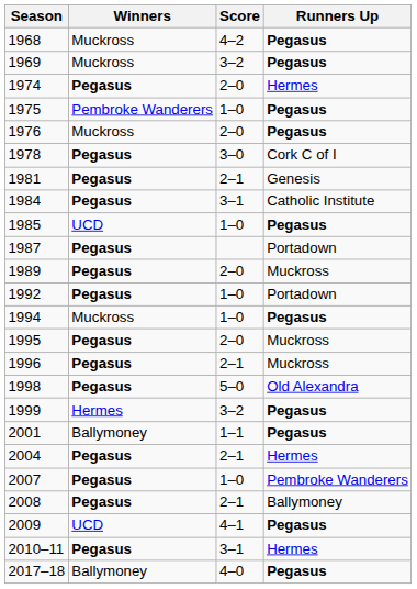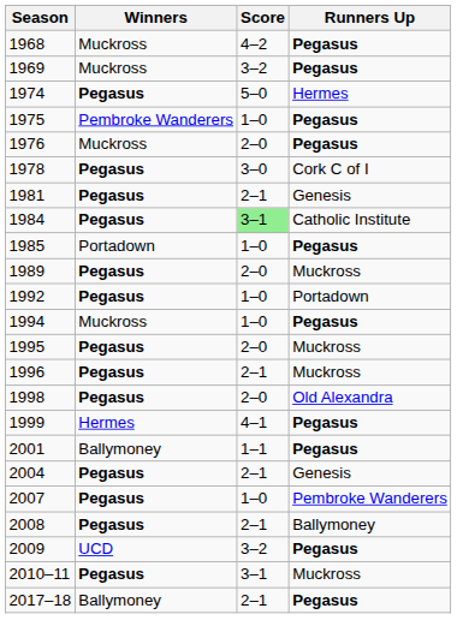1974 | Score: 2–0 -> 5–0
1984 | Score: no background -> lightgreen background
1985 | Winners: UCD -> Portadown
- row: 1987 | Pegasus | Portadown
1998 | Score: 5–0 -> 2–0
1999 | Score: 3–2 -> 4–1
2004 | Runners Up: Hermes -> Genesis
2009 | Score: 4–1 -> 3–2
2010–11 | Runners Up: Hermes -> Muckross
2017–18 | Score: 4–0 -> 2–1
